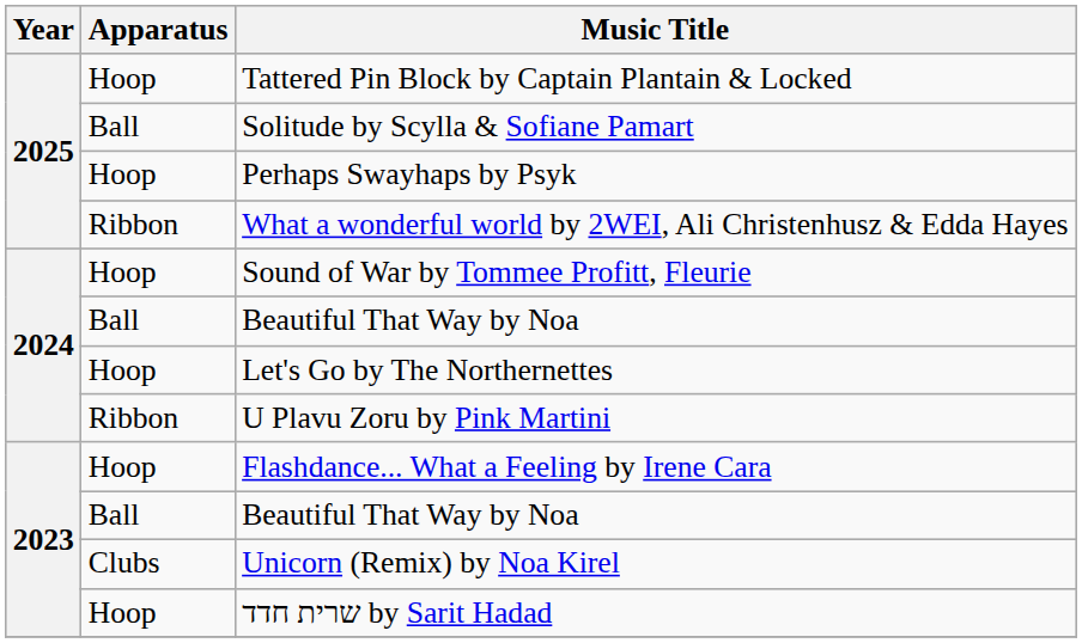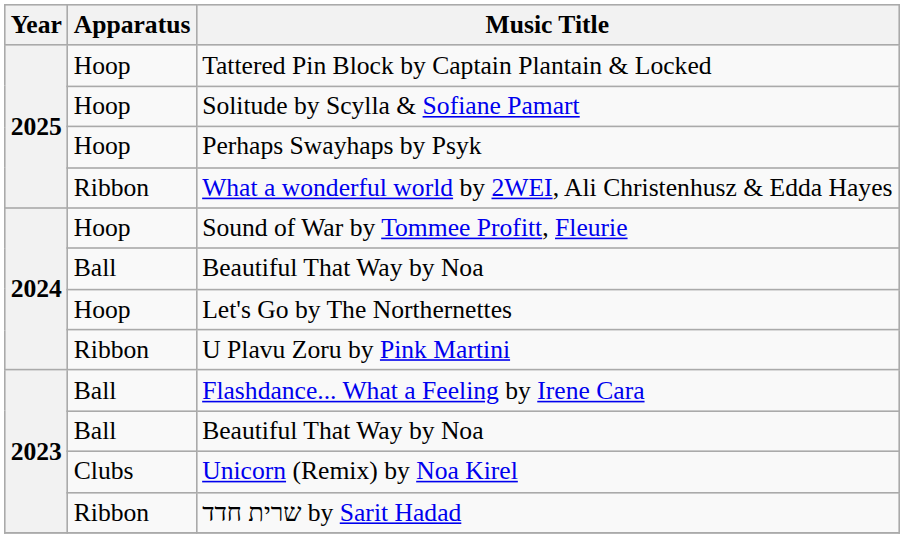Solitude by Scylla & Sofiane Pamart | Apparatus: Ball -> Hoop
Flashdance... What a Feeling by Irene Cara | Apparatus: Hoop -> Ball
שרית חדד by Sarit Hadad | Apparatus: Hoop -> Ribbon
